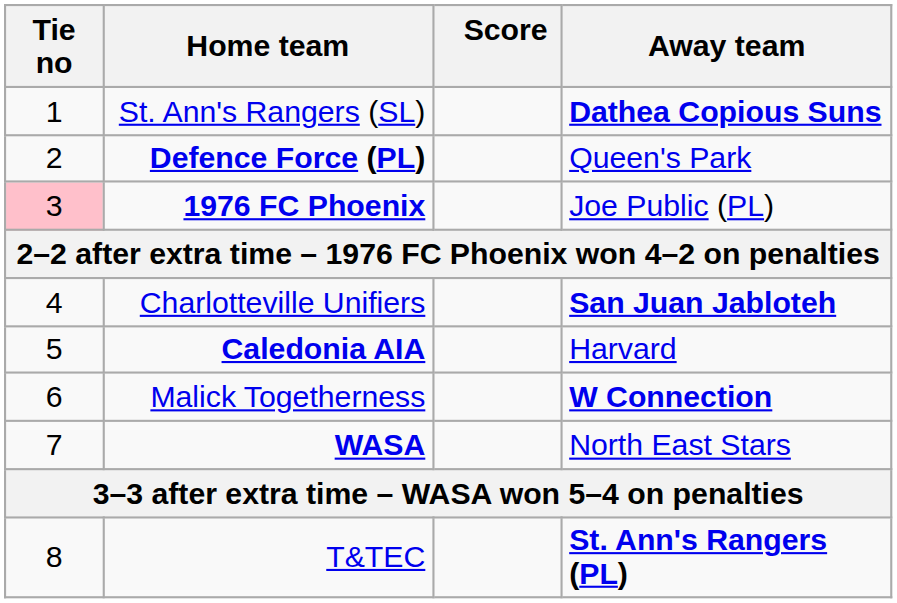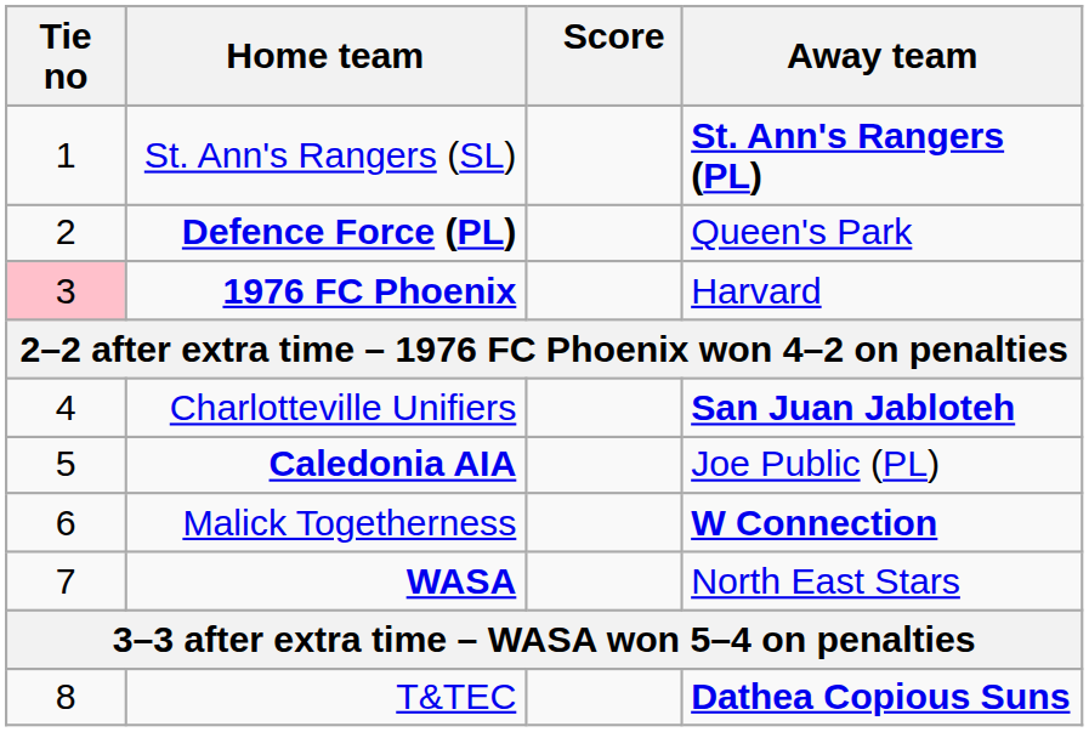St. Ann's Rangers (SL) | Away team: Dathea Copious Suns -> St. Ann's Rangers (PL)
1976 FC Phoenix | Away team: Joe Public (PL) -> Harvard
Caledonia AIA | Away team: Harvard -> Joe Public (PL)
T&TEC | Away team: St. Ann's Rangers (PL) -> Dathea Copious Suns
